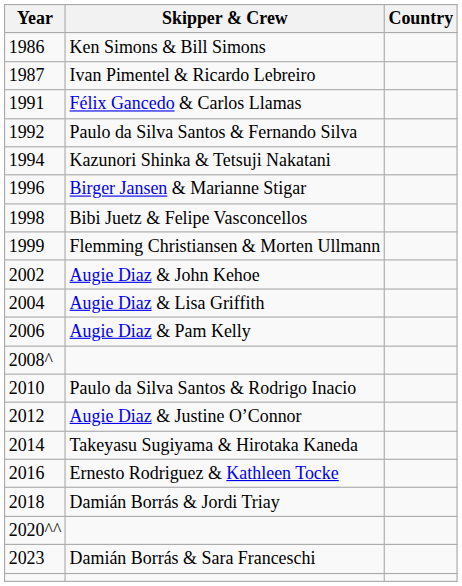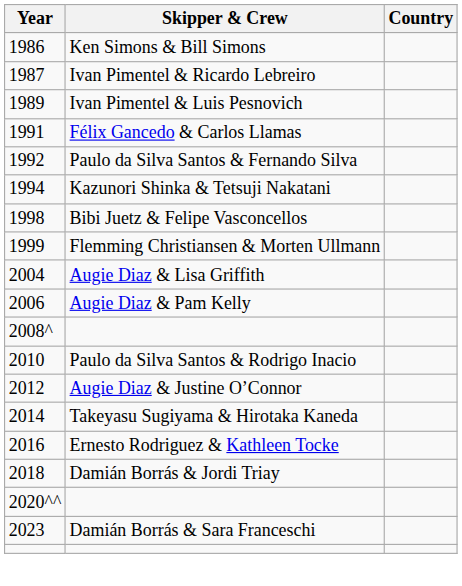+ row: 1989 | Ivan Pimentel & Luis Pesnovich
- row: 1996 | Birger Jansen & Marianne Stigar
- row: 2002 | Augie Diaz & John Kehoe
